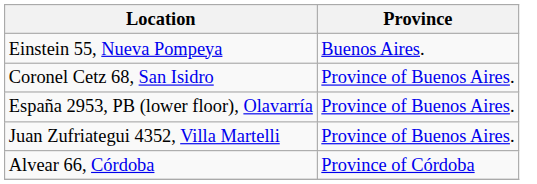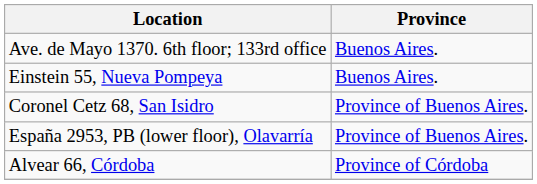+ row: Ave. de Mayo 1370. 6th floor; 133rd office | Buenos Aires.
- row: Juan Zufriategui 4352, Villa Martelli | Province of Buenos Aires.
